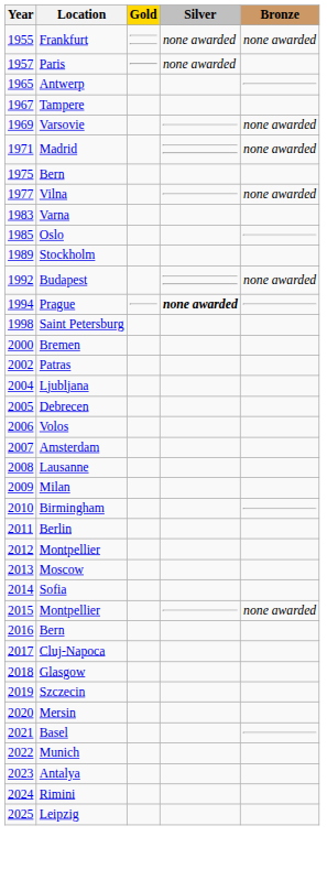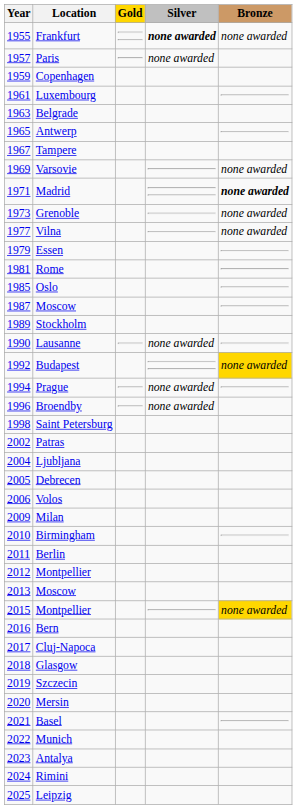Frankfurt | Silver: normal -> bold
+ row: 1959 | Copenhagen
+ row: 1961 | Luxembourg
+ row: 1963 | Belgrade
Madrid | Bronze: normal -> bold
+ row: 1973 | Grenoble | none awarded
- row: 1975 | Bern
+ row: 1979 | Essen
+ row: 1981 | Rome
- row: 1983 | Varna
+ row: 1987 | Moscow
+ row: 1990 | Lausanne | none awarded
Budapest | Bronze: no background -> gold background
Prague | Silver: bold -> normal
+ row: 1996 | Broendby | none awarded
- row: 2000 | Bremen
- row: 2007 | Amsterdam
- row: 2008 | Lausanne
- row: 2014 | Sofia
2015 / Montpellier | Bronze: no background -> gold background
